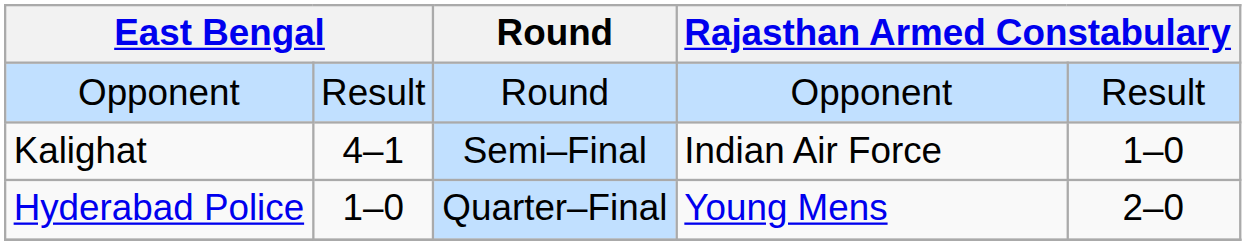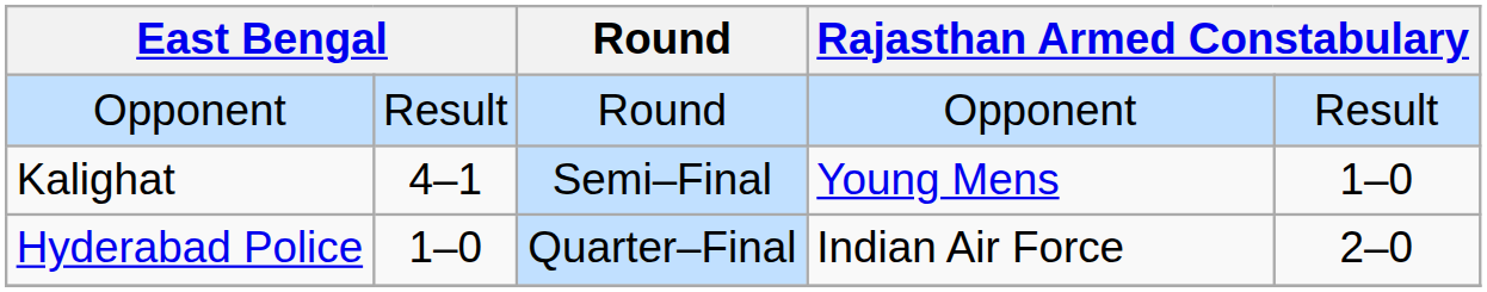Kalighat | column 4: Indian Air Force -> Young Mens
Hyderabad Police | column 4: Young Mens -> Indian Air Force
